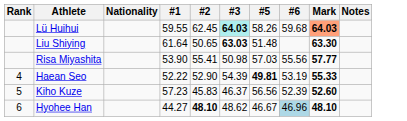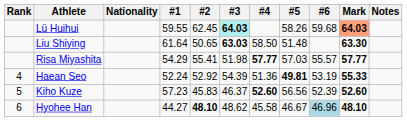+ column: #4 | 58.50 | 57.77 | 51.36 | 52.60 | 45.58
Risa Miyashita | #1: 53.90 -> 54.29
Risa Miyashita | #3: 50.98 -> 51.98
Risa Miyashita | #6: 55.56 -> 55.57
Haean Seo | #1: 52.22 -> 52.24
Haean Seo | #2: 52.90 -> 52.92
